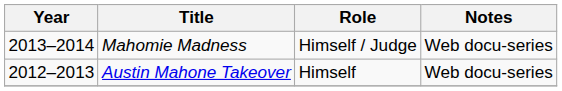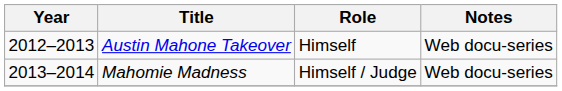rows swapped: Austin Mahone Takeover <-> Mahomie Madness
